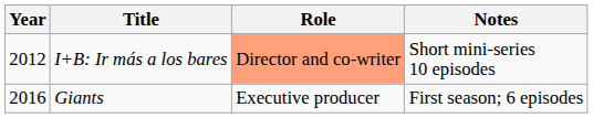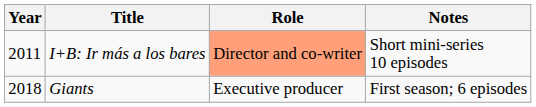I+B: Ir más a los bares | Year: 2012 -> 2011
Giants | Year: 2016 -> 2018
